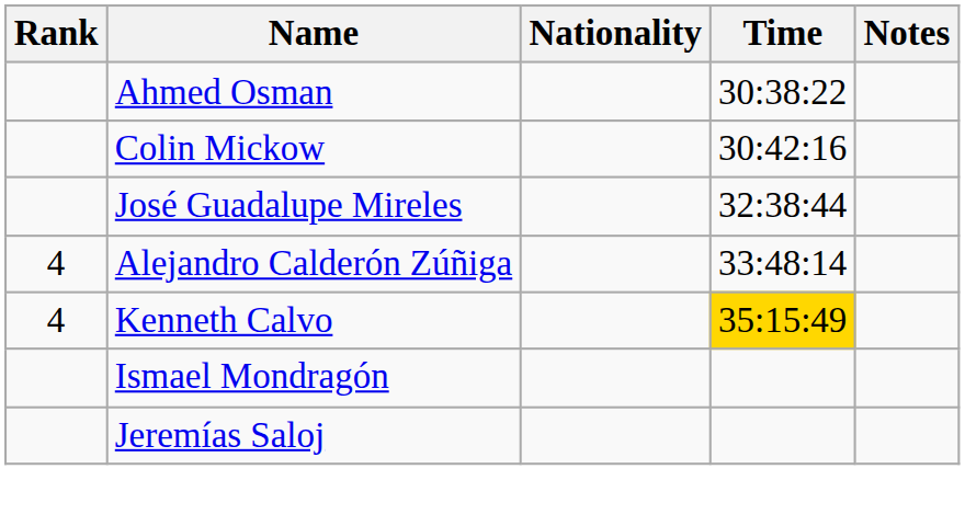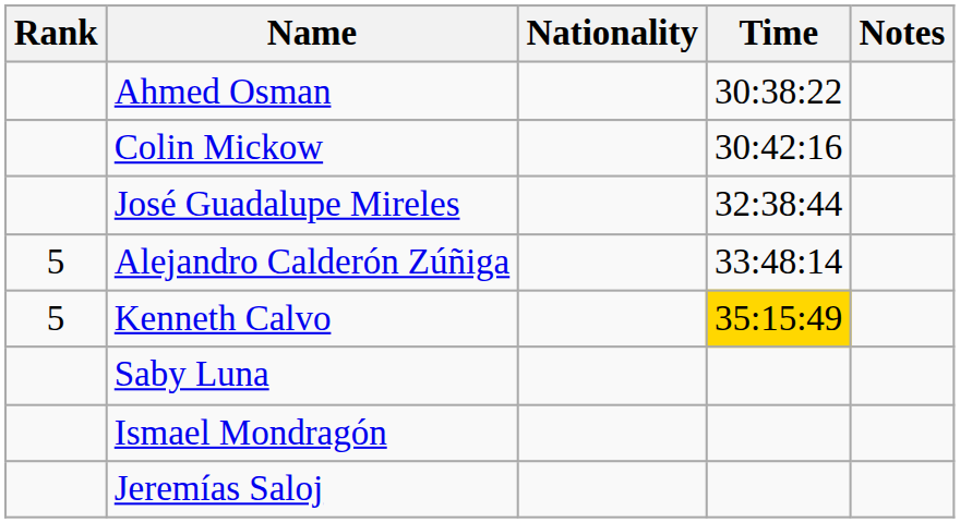Alejandro Calderón Zúñiga | Rank: 4 -> 5
Kenneth Calvo | Rank: 4 -> 5
+ row: Saby Luna
